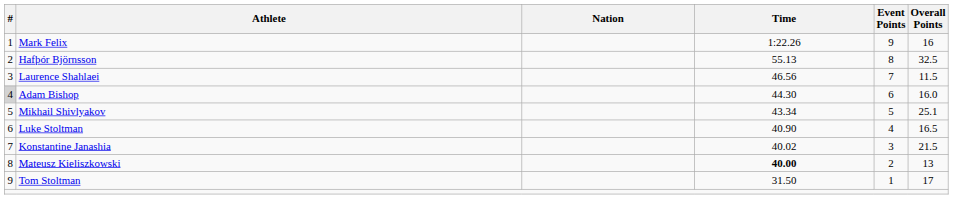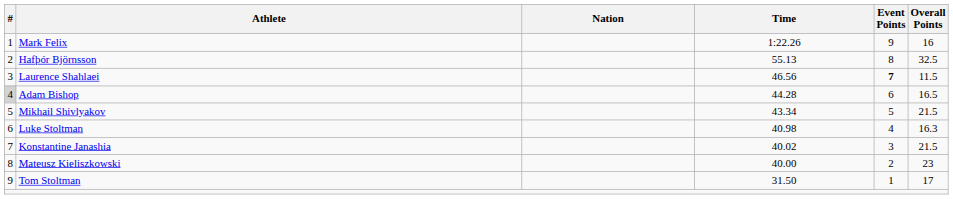Laurence Shahlaei | Event Points: normal -> bold
Adam Bishop | Time: 44.30 -> 44.28
Adam Bishop | Overall Points: 16.0 -> 16.5
Mikhail Shivlyakov | Overall Points: 25.1 -> 21.5
Luke Stoltman | Time: 40.90 -> 40.98
Luke Stoltman | Overall Points: 16.5 -> 16.3
Mateusz Kieliszkowski | Time: bold -> normal
Mateusz Kieliszkowski | Overall Points: 13 -> 23
